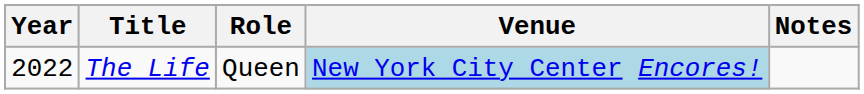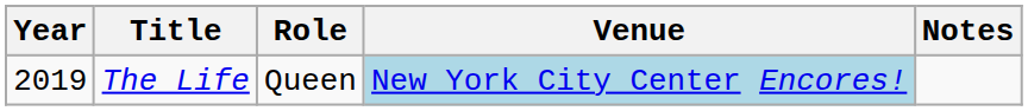The Life | Year: 2022 -> 2019
